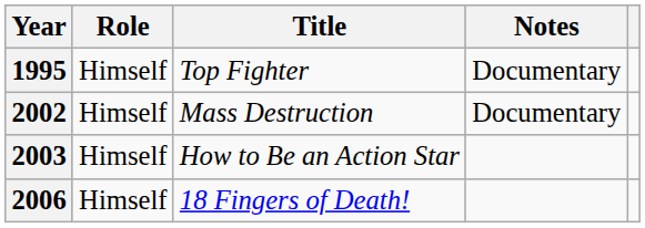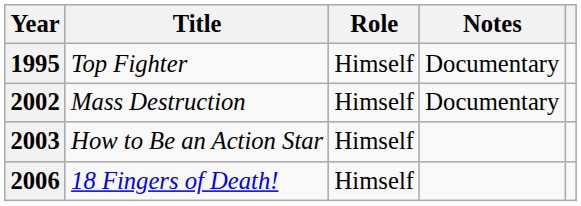columns swapped: Title <-> Role
